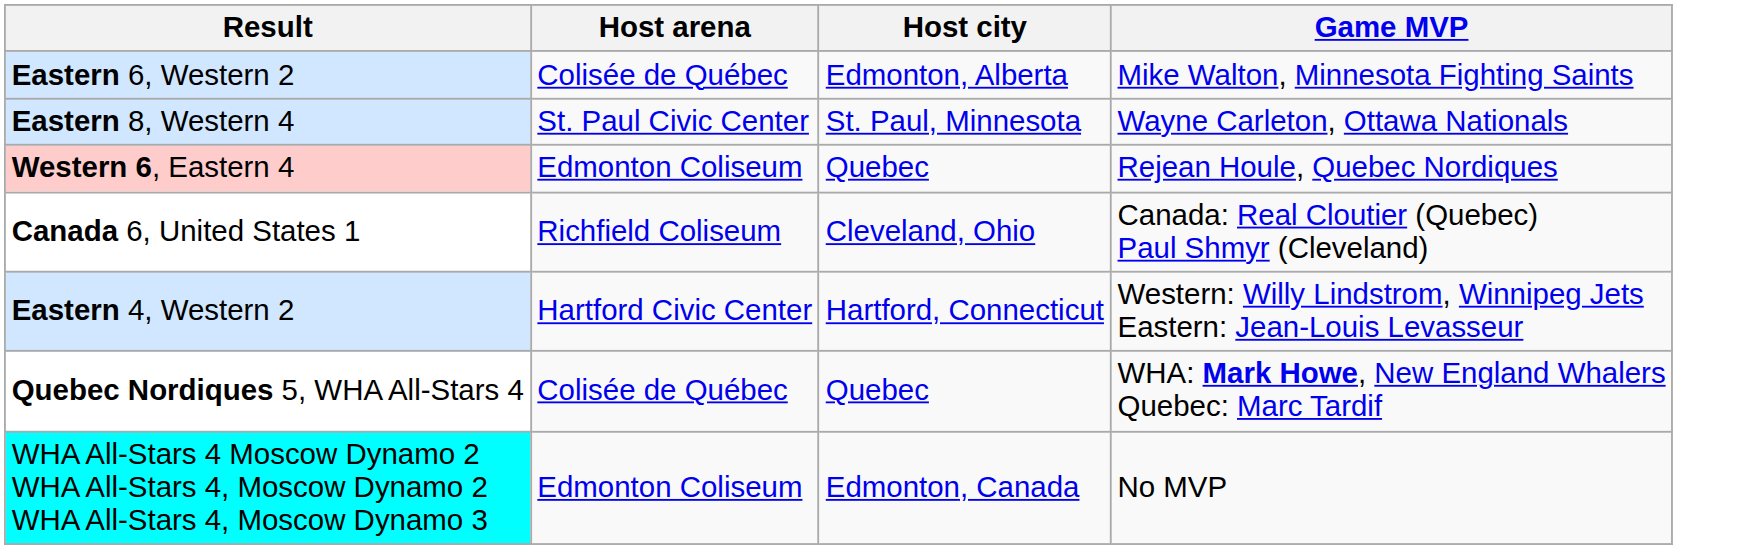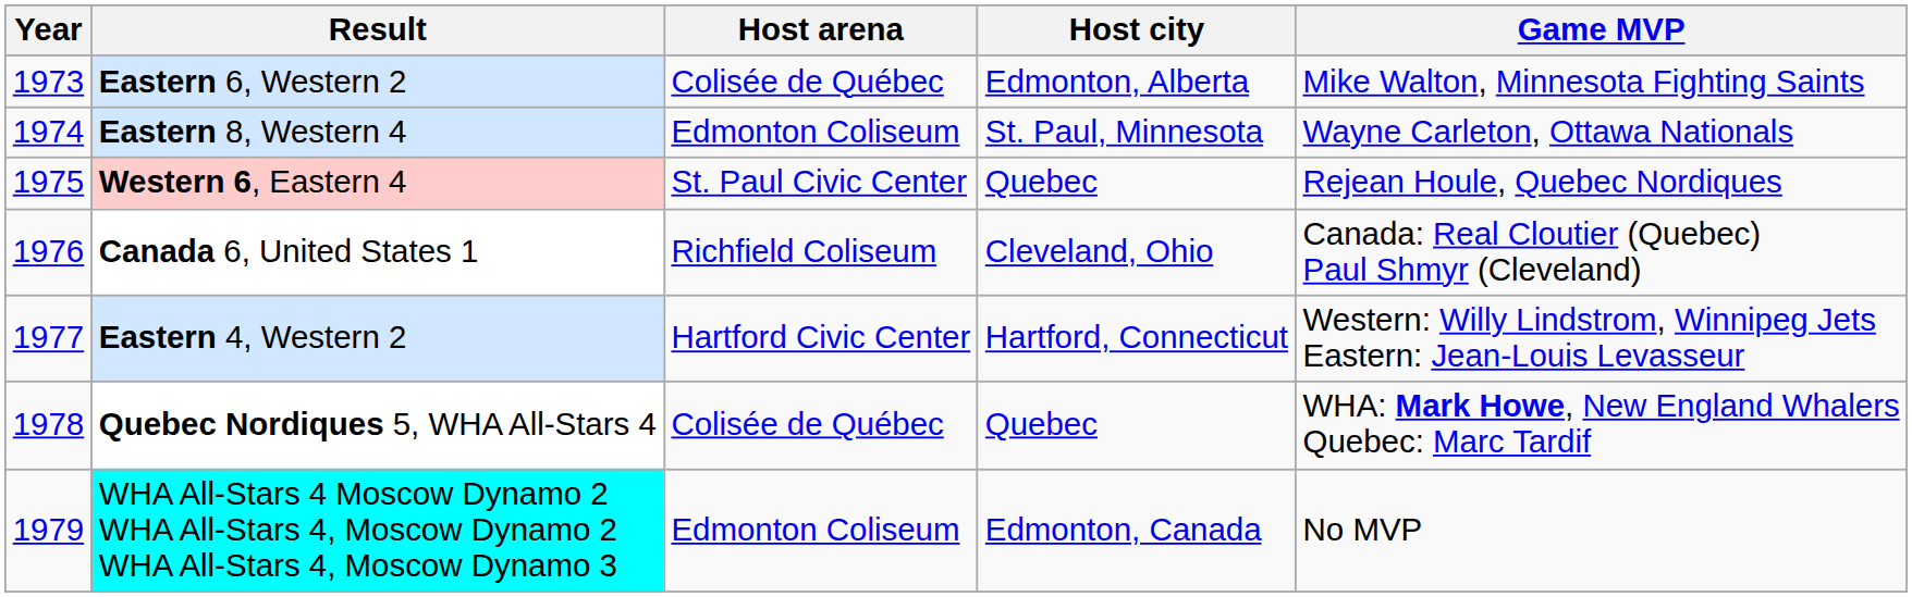+ column: Year | 1973 | 1974 | 1975 | 1976 | 1977 | 1978 | 1979
Eastern 8, Western 4 | Host arena: St. Paul Civic Center -> Edmonton Coliseum
Western 6, Eastern 4 | Host arena: Edmonton Coliseum -> St. Paul Civic Center
